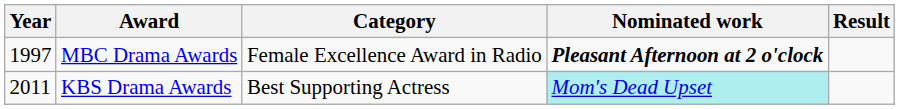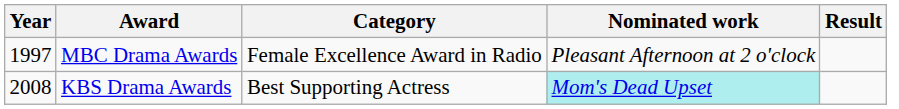MBC Drama Awards | Nominated work: bold -> normal
KBS Drama Awards | Year: 2011 -> 2008
